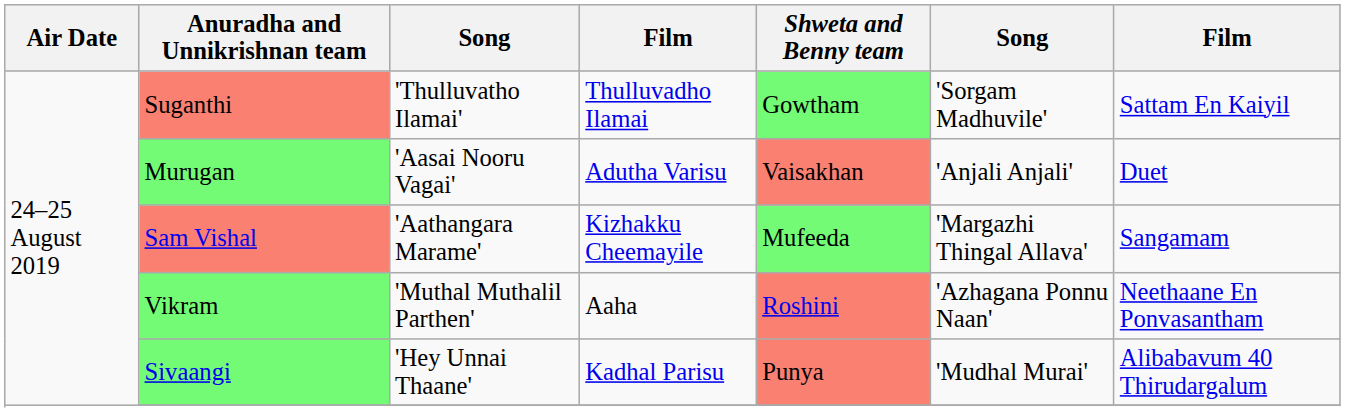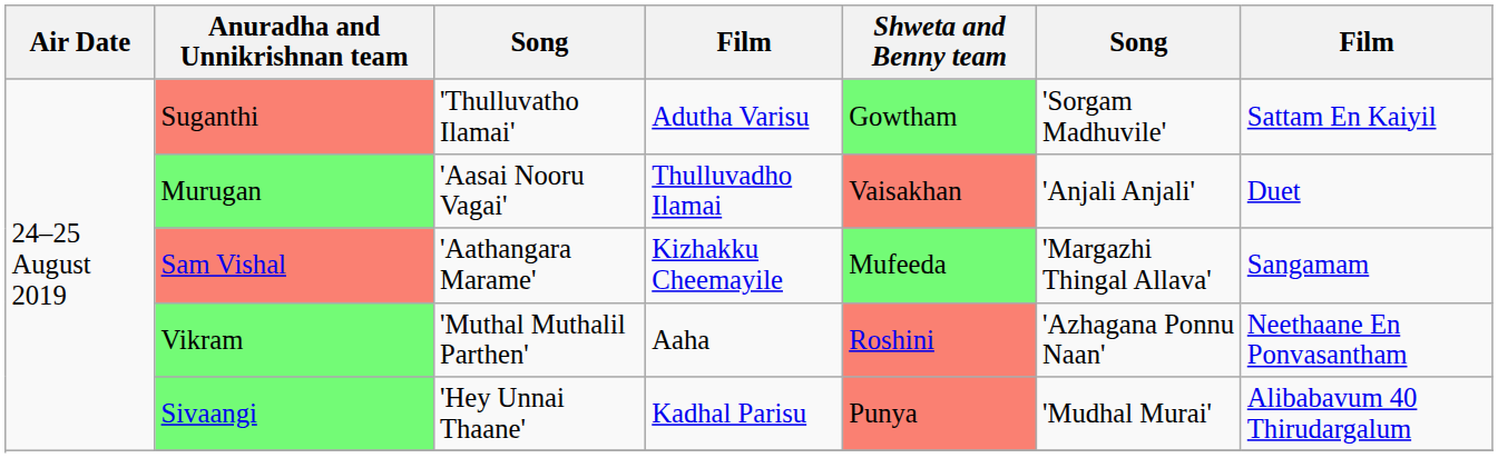Suganthi | column 4: Thulluvadho Ilamai -> Adutha Varisu
Murugan | column 4: Adutha Varisu -> Thulluvadho Ilamai
